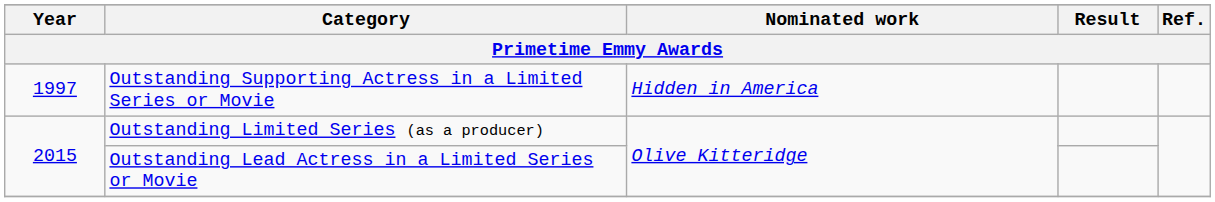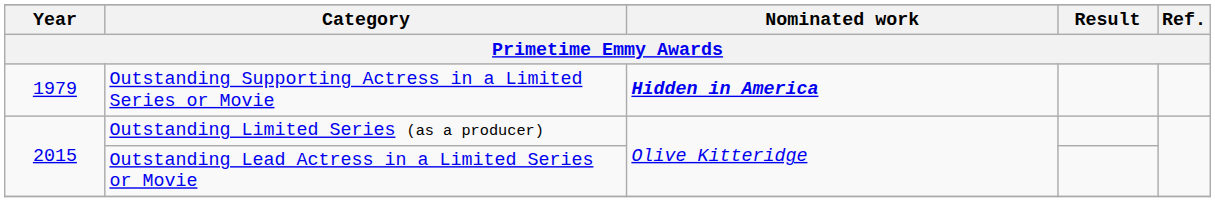Outstanding Supporting Actress in a Limited Series or Movie | Year: 1997 -> 1979
Outstanding Supporting Actress in a Limited Series or Movie | Nominated work: normal -> bold
